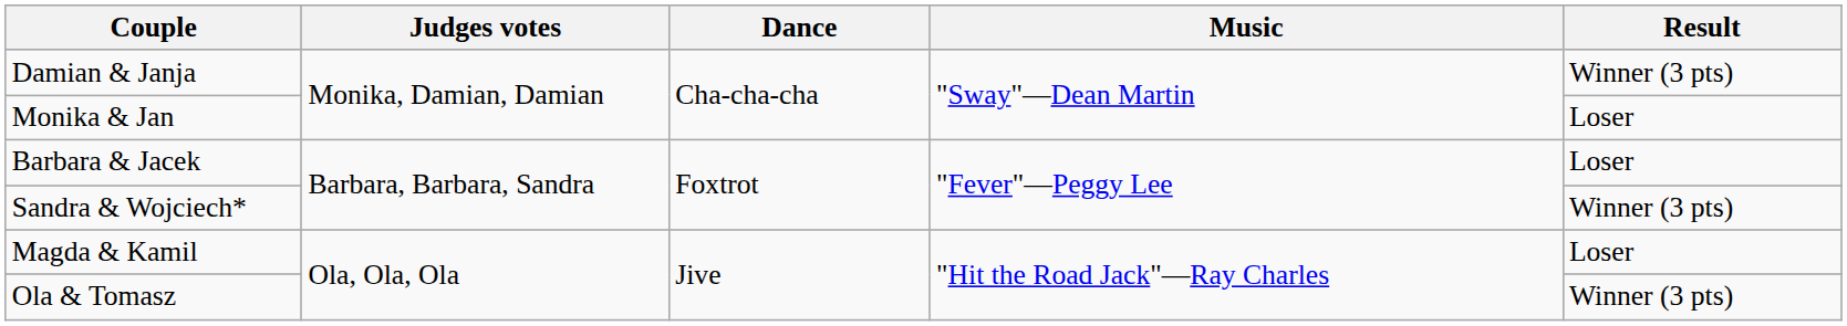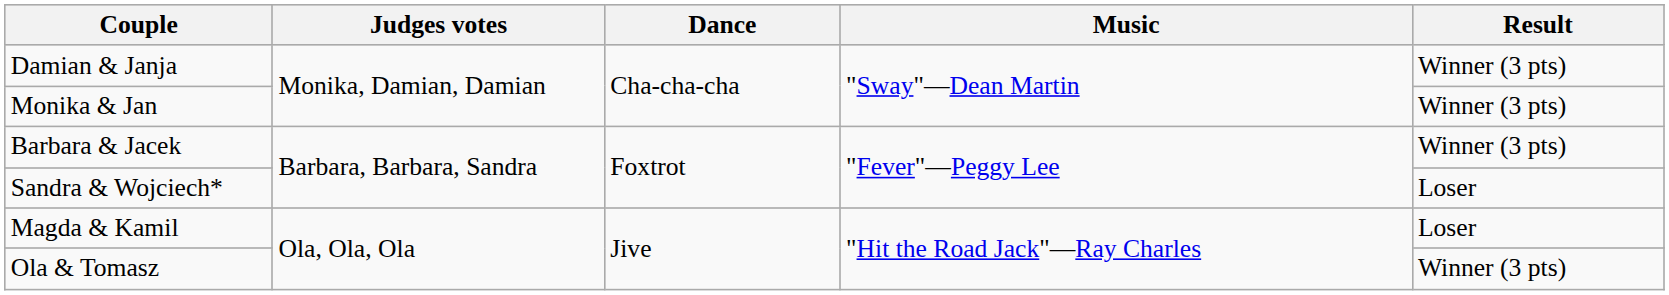Monika & Jan | Result: Loser -> Winner (3 pts)
Barbara & Jacek | Result: Loser -> Winner (3 pts)
Sandra & Wojciech* | Result: Winner (3 pts) -> Loser
